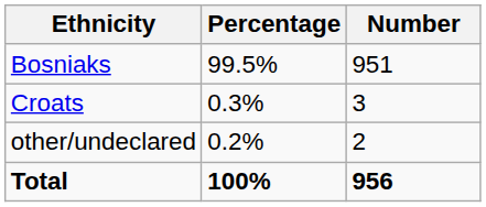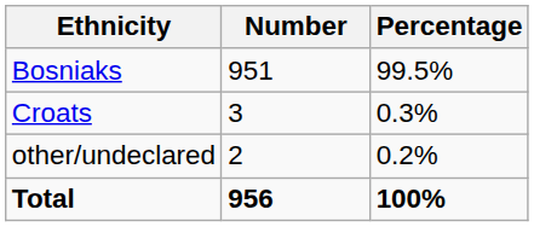columns swapped: Number <-> Percentage
